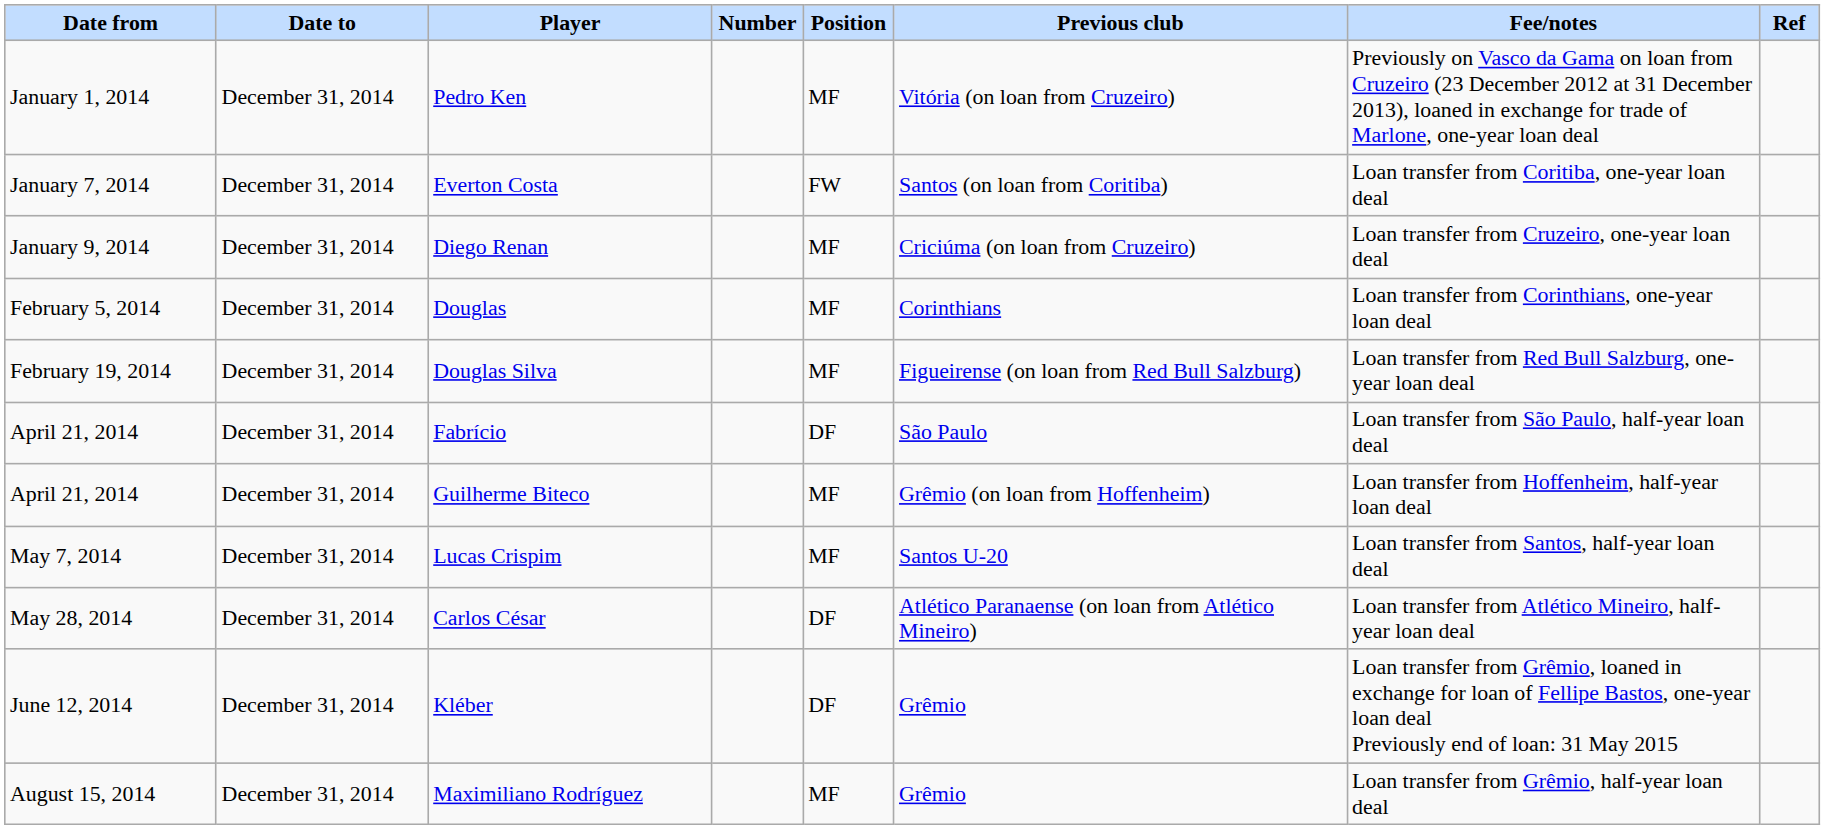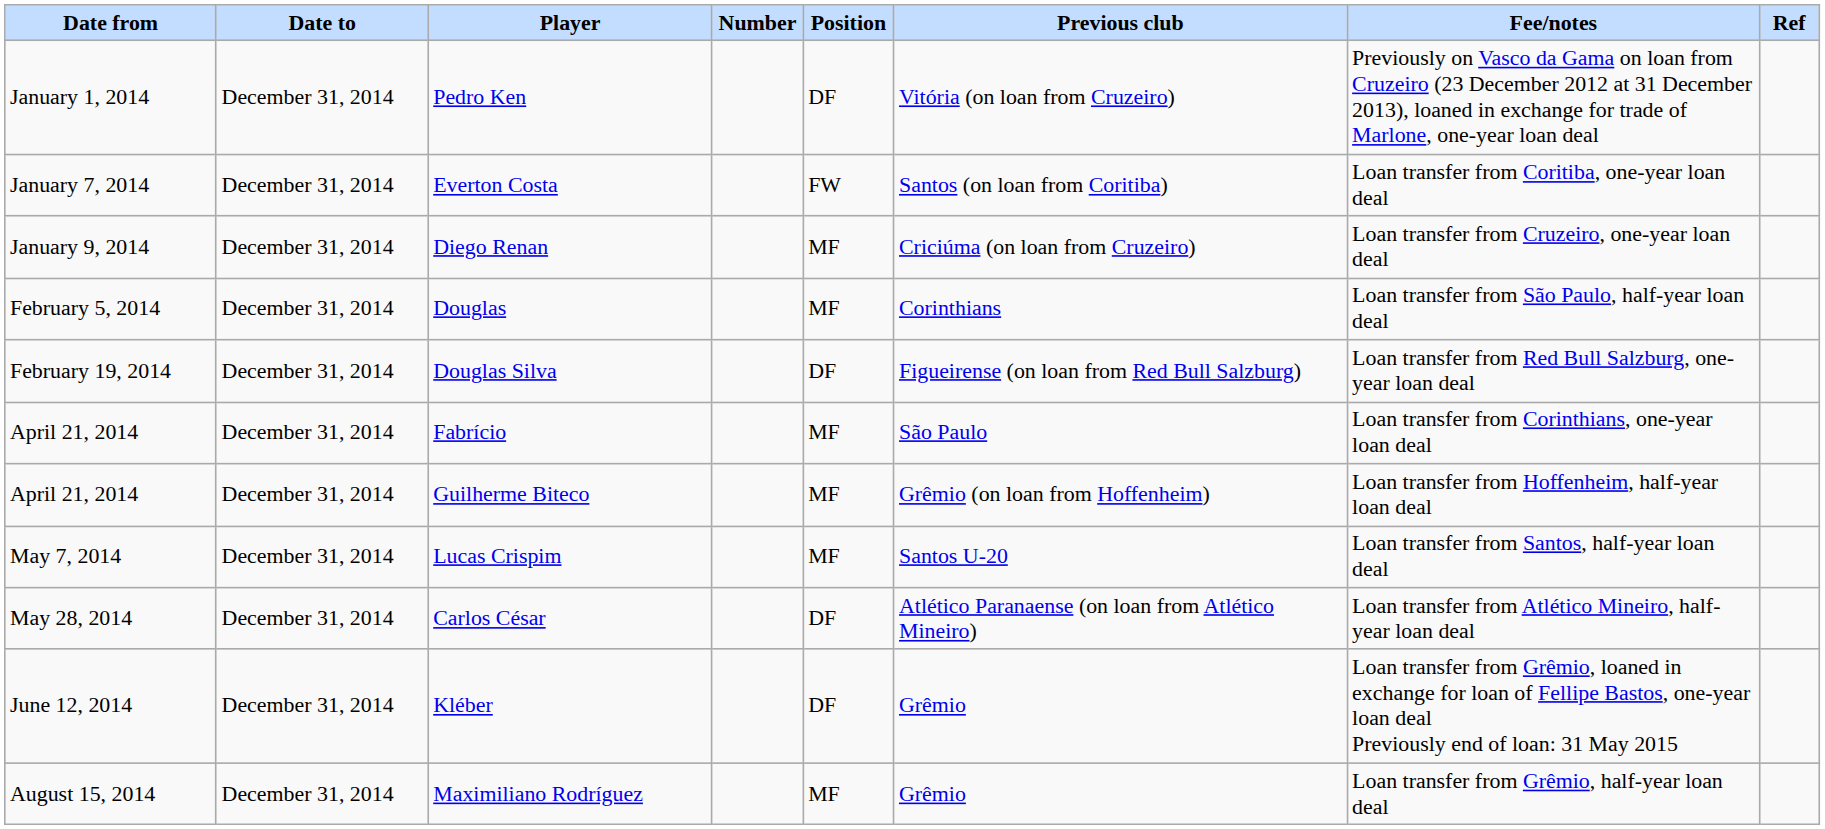Pedro Ken | Position: MF -> DF
Douglas | Fee/notes: Loan transfer from Corinthians, one-year loan deal -> Loan transfer from São Paulo, half-year loan deal
Douglas Silva | Position: MF -> DF
Fabrício | Position: DF -> MF
Fabrício | Fee/notes: Loan transfer from São Paulo, half-year loan deal -> Loan transfer from Corinthians, one-year loan deal
